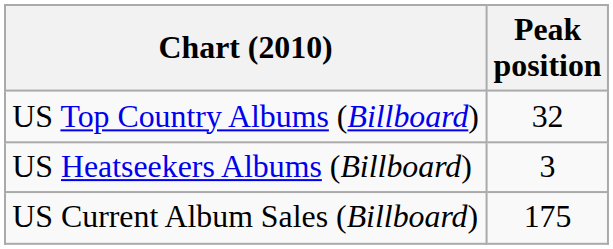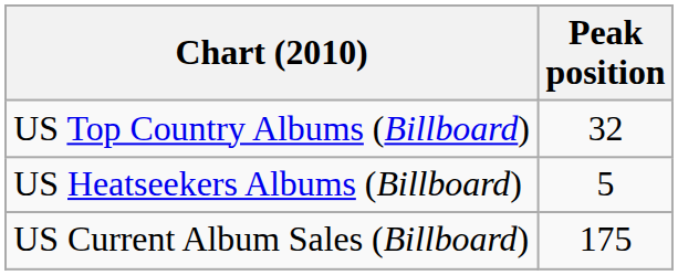US Heatseekers Albums (Billboard) | Peak position: 3 -> 5
